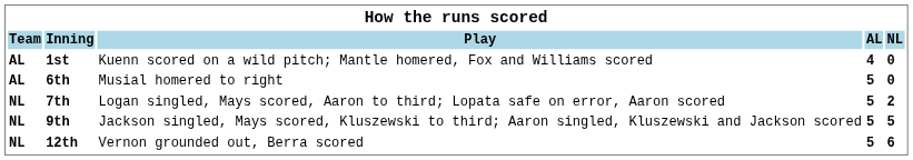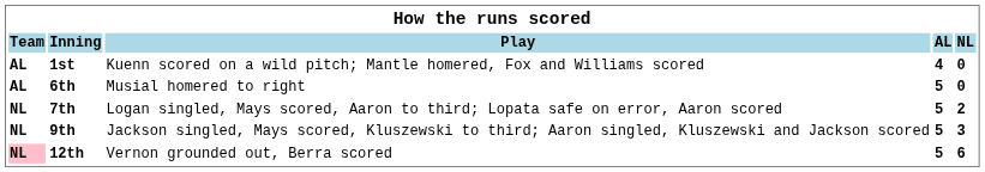9th | NL: 5 -> 3
12th | Team: no background -> pink background
